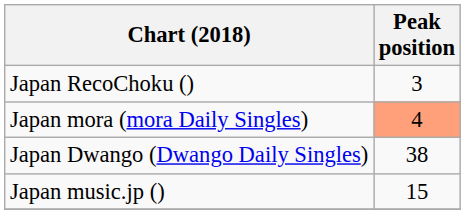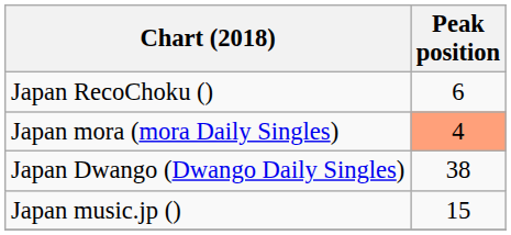Japan RecoChoku () | Peak position: 3 -> 6
